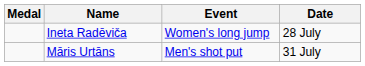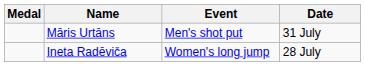rows swapped: Ineta Radēviča <-> Māris Urtāns
